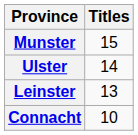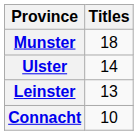Munster | Titles: 15 -> 18
